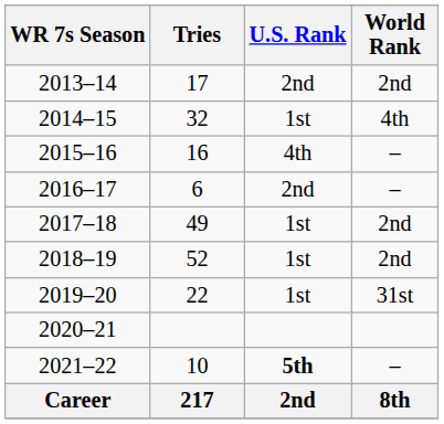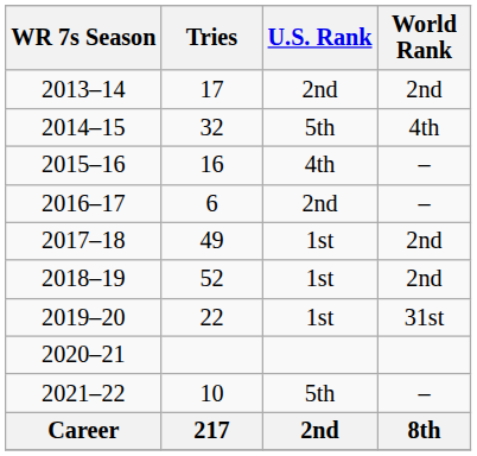2014–15 | U.S. Rank: 1st -> 5th
2021–22 | U.S. Rank: bold -> normal
